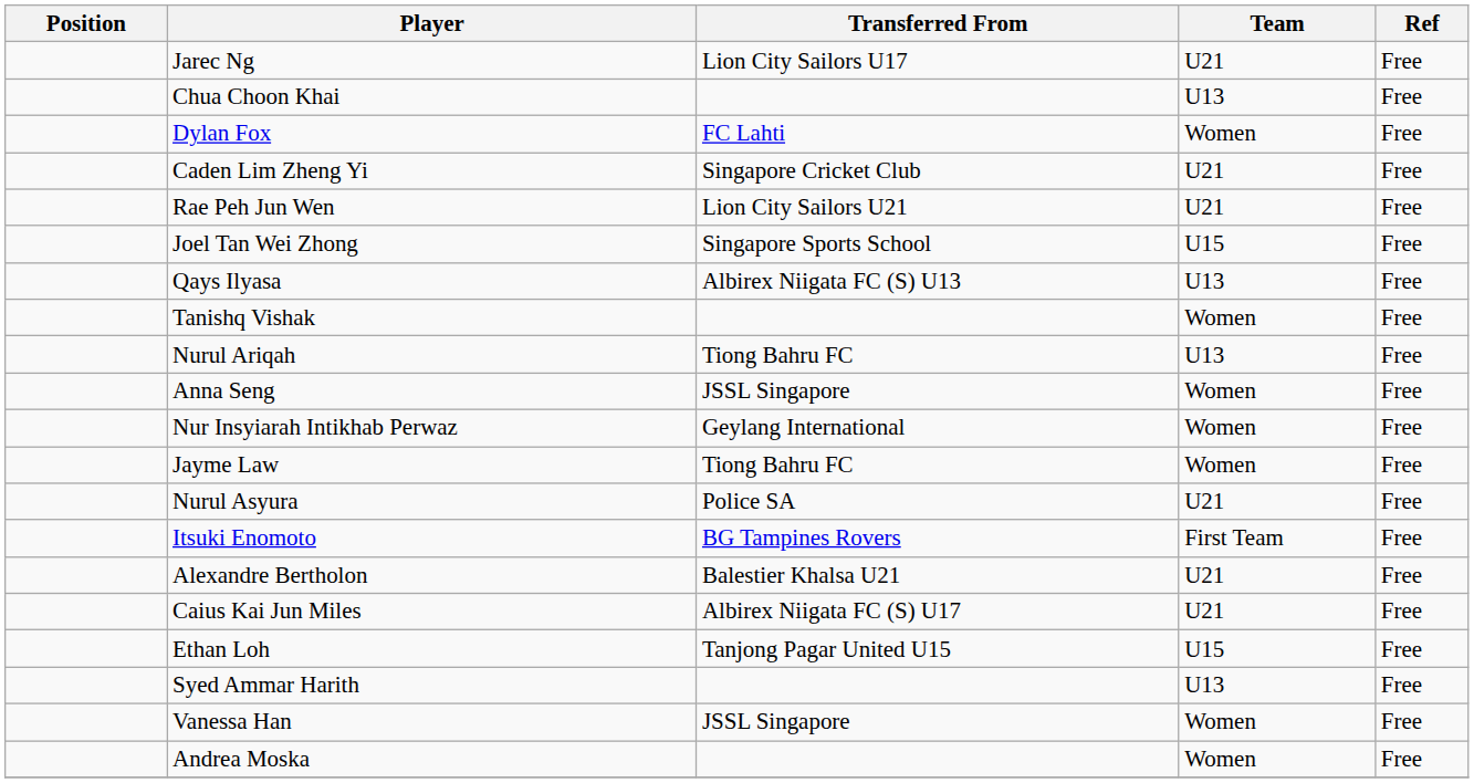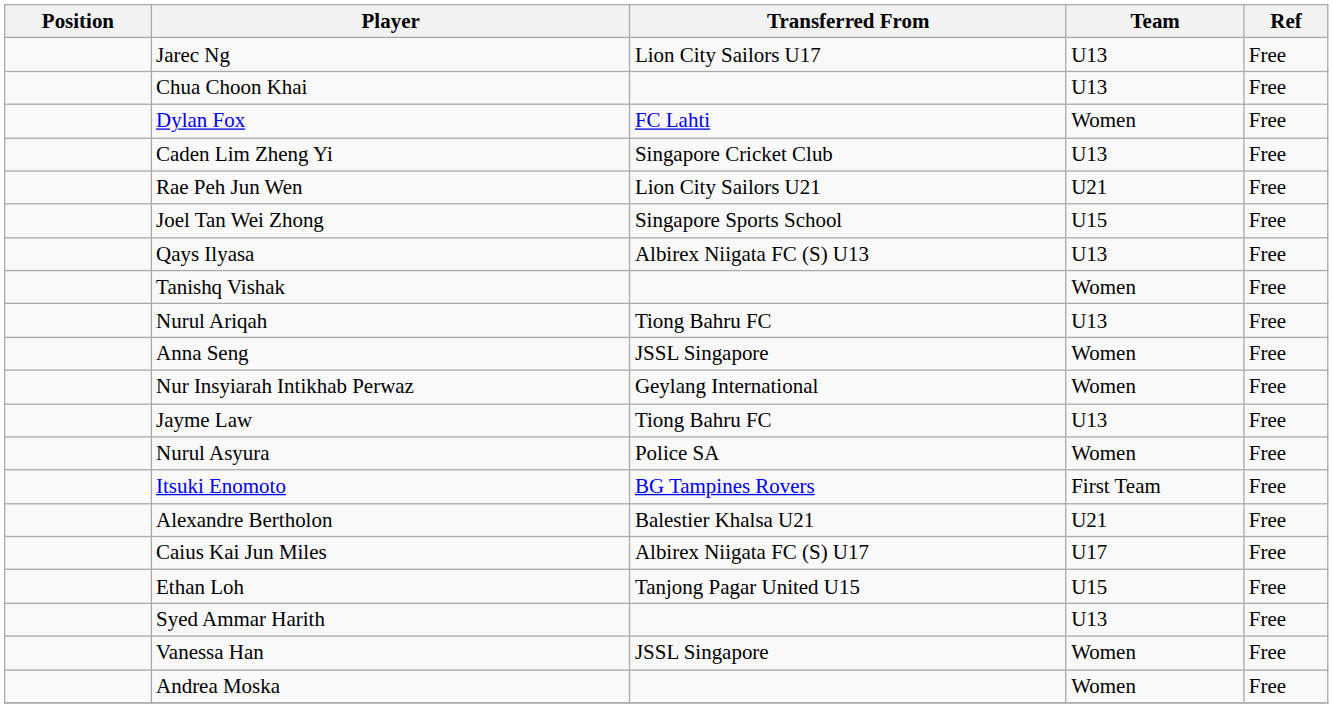Jarec Ng | Team: U21 -> U13
Caden Lim Zheng Yi | Team: U21 -> U13
Jayme Law | Team: Women -> U13
Nurul Asyura | Team: U21 -> Women
Caius Kai Jun Miles | Team: U21 -> U17
